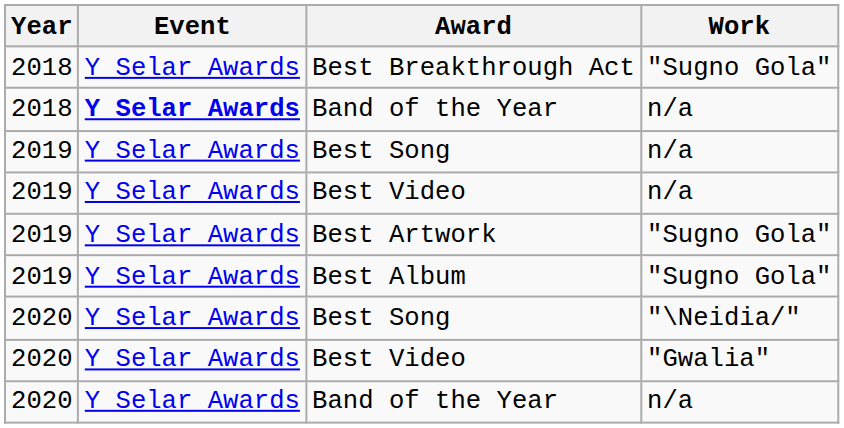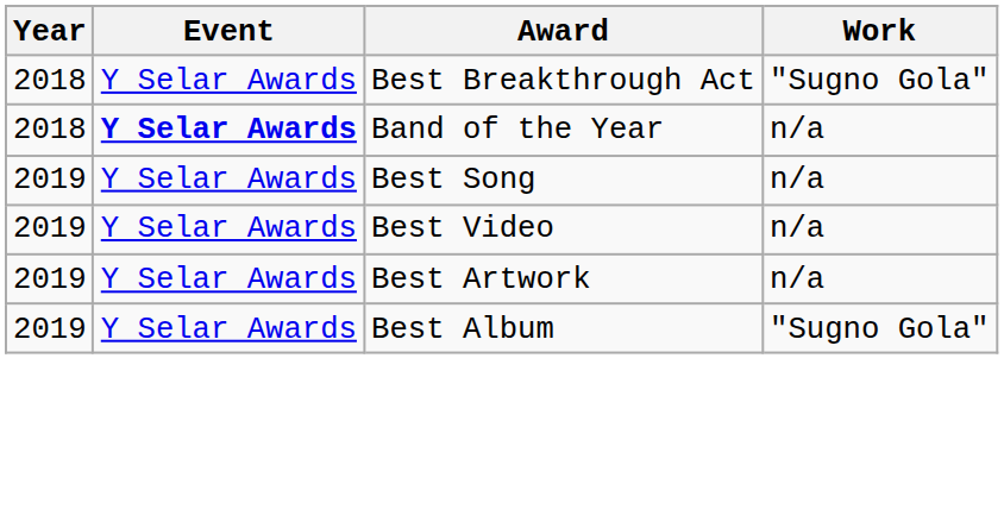Best Artwork | Work: "Sugno Gola" -> n/a
- row: 2020 | Y Selar Awards | Best Song | "\Neidia/"
- row: 2020 | Y Selar Awards | Best Video | "Gwalia"
- row: 2020 | Y Selar Awards | Band of the Year | n/a
